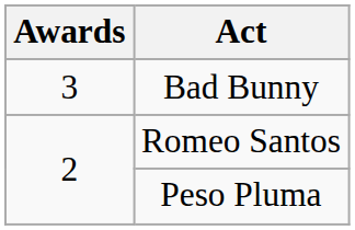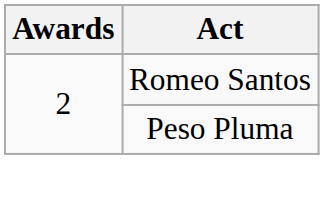- row: 3 | Bad Bunny
